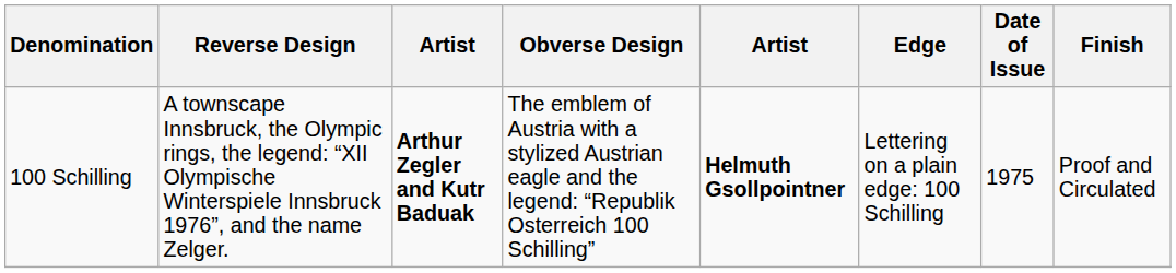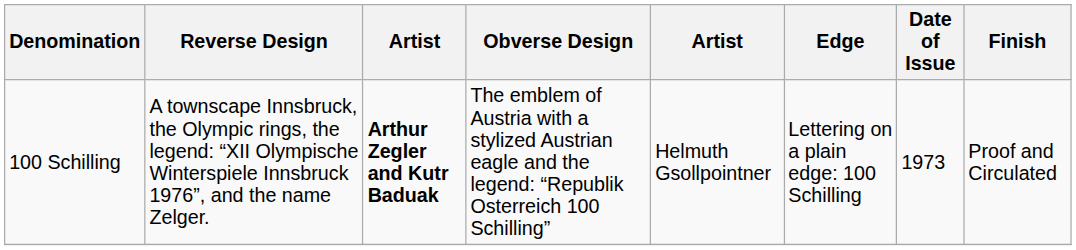100 Schilling | column 5: bold -> normal
100 Schilling | Date of Issue: 1975 -> 1973
